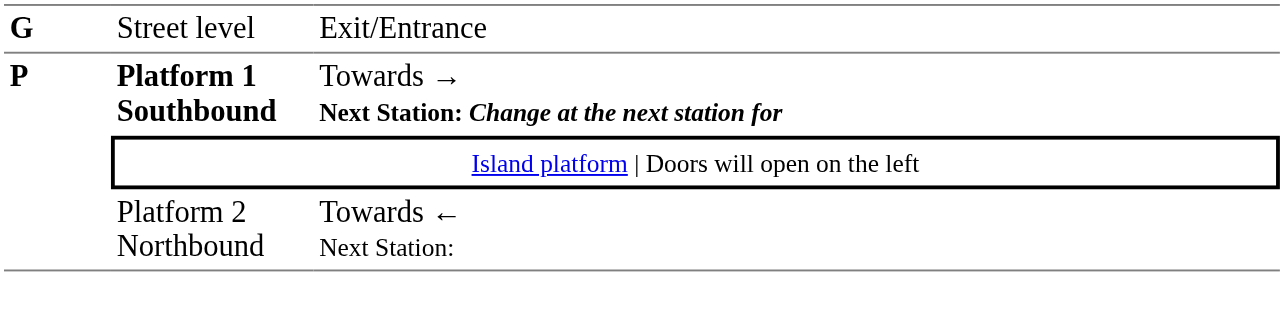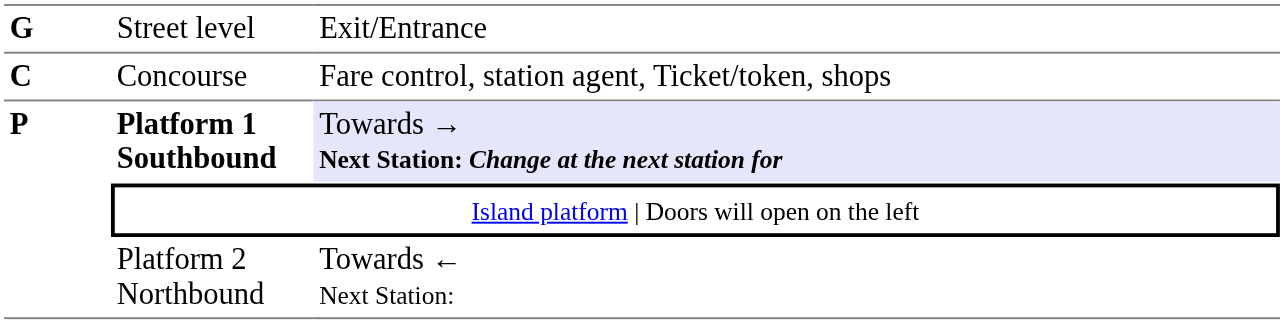+ row: C | Concourse | Fare control, station agent, Ticket/token, shops
Platform 1 Southbound | column 3: no background -> lavender background
